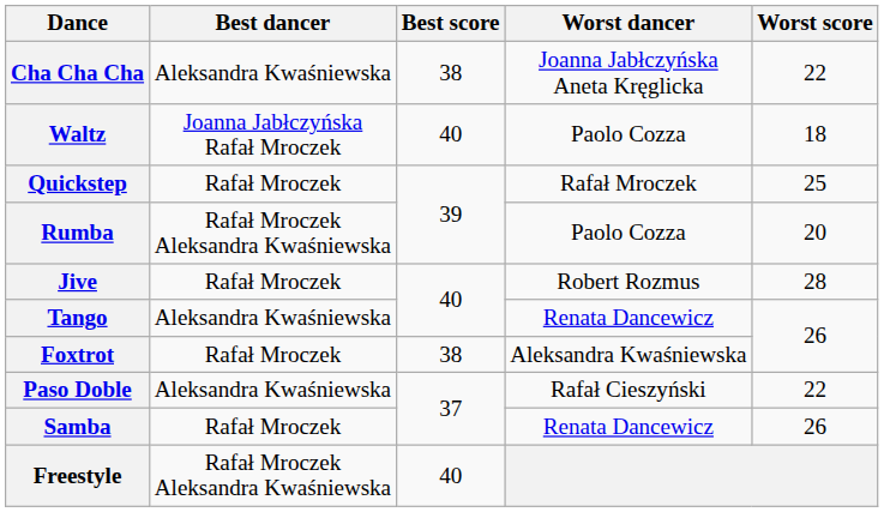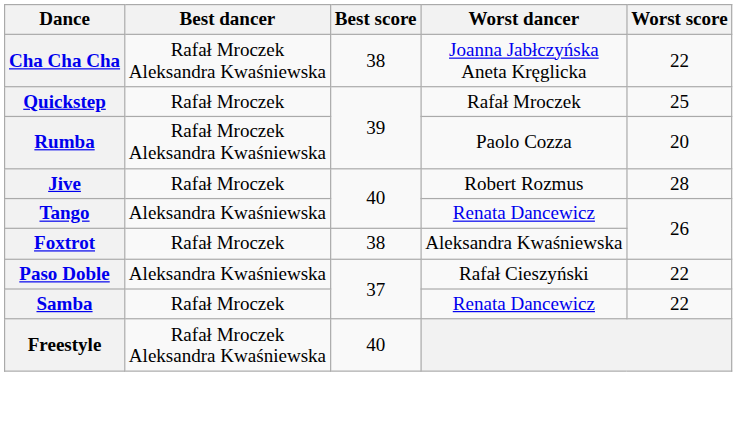Cha Cha Cha | Best dancer: Aleksandra Kwaśniewska -> Rafał Mroczek Aleksandra Kwaśniewska
- row: Waltz | Joanna Jabłczyńska Rafał Mroczek | 40 | Paolo Cozza | 18
Samba | Worst score: 26 -> 22
